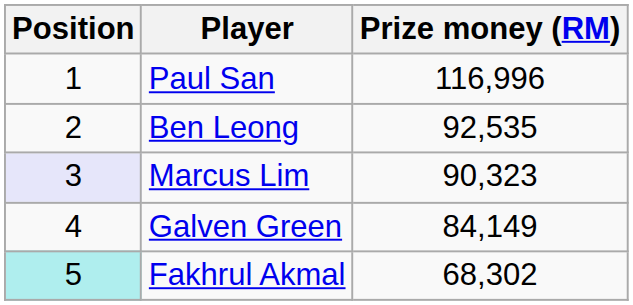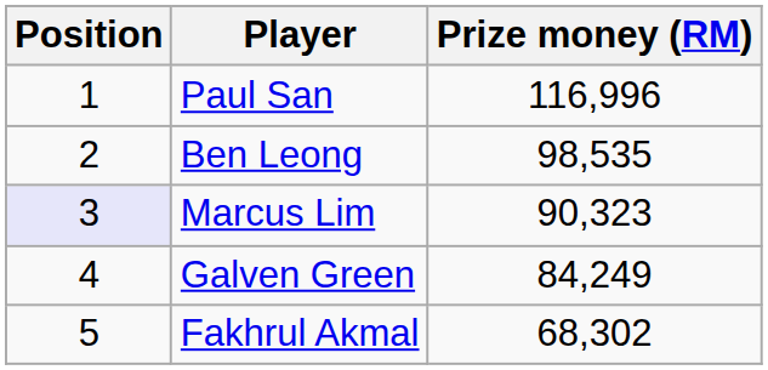Ben Leong | Prize money (RM): 92,535 -> 98,535
Galven Green | Prize money (RM): 84,149 -> 84,249
Fakhrul Akmal | Position: paleturquoise background -> no background
